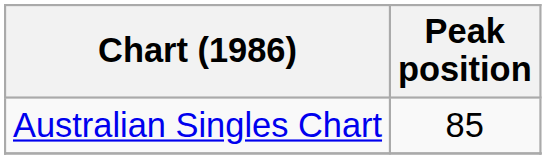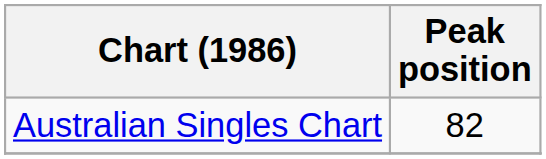Australian Singles Chart | Peak position: 85 -> 82
